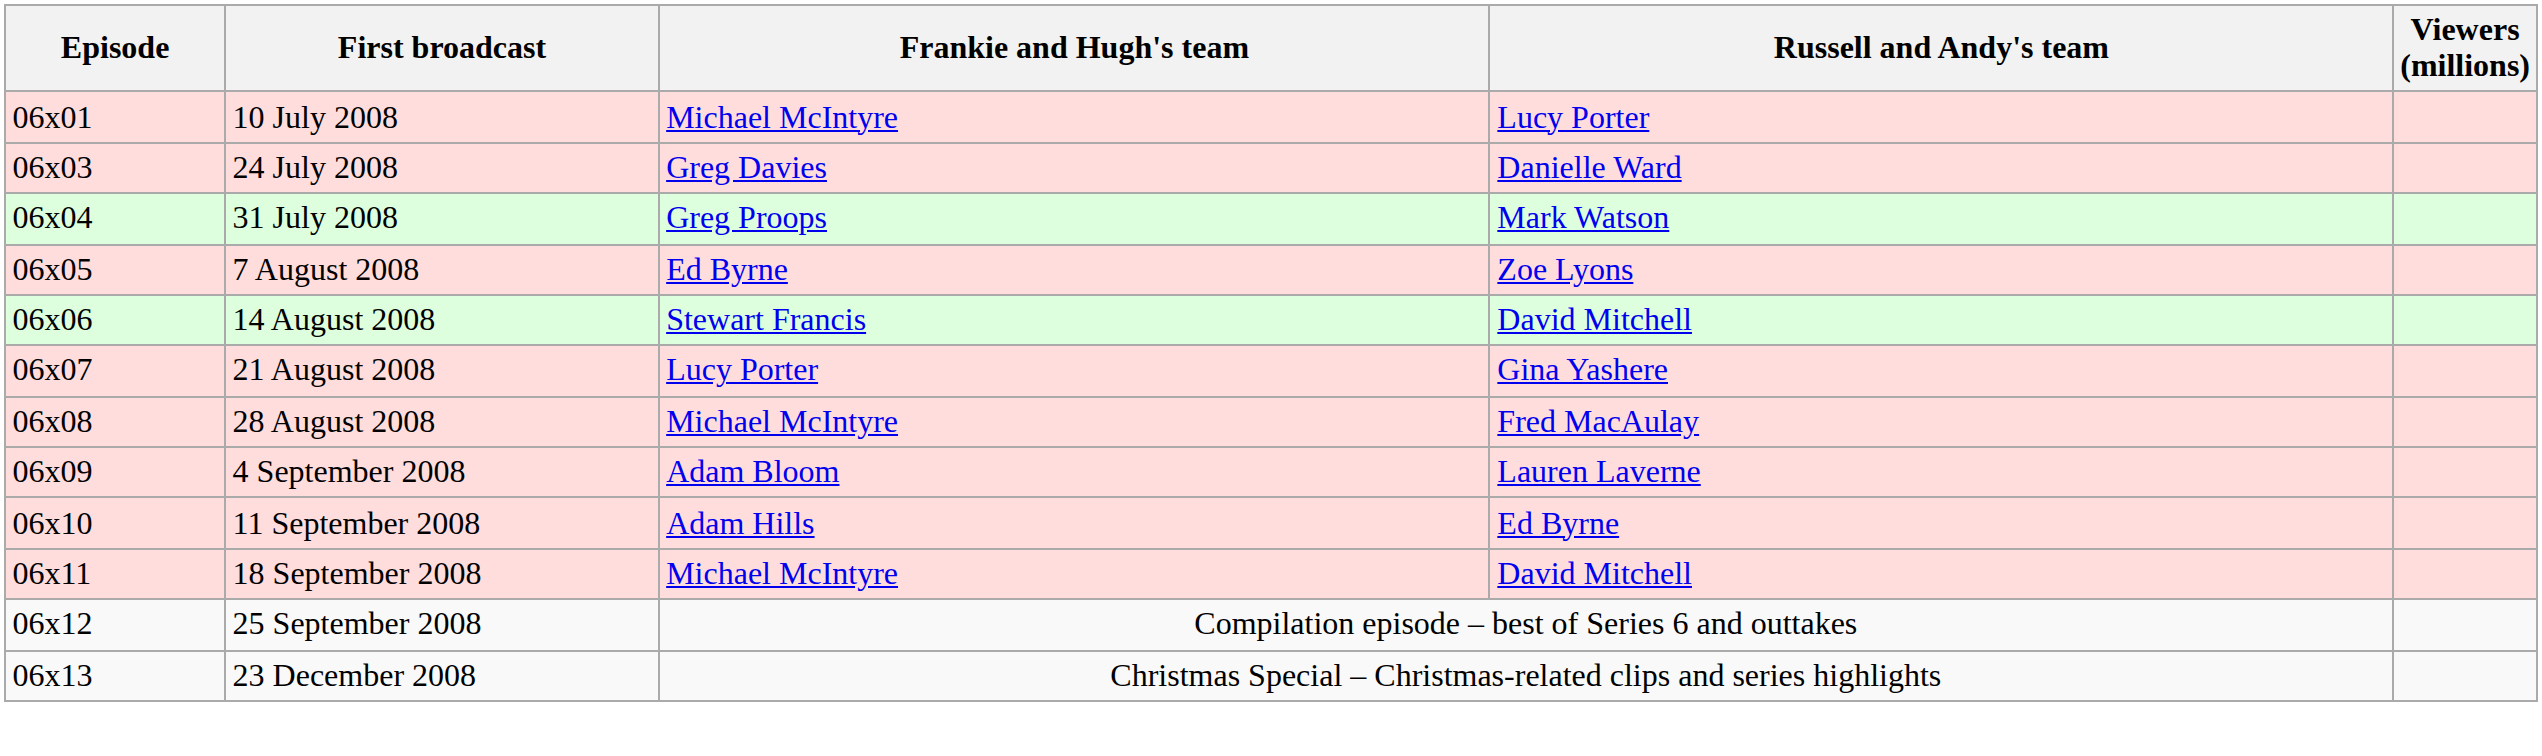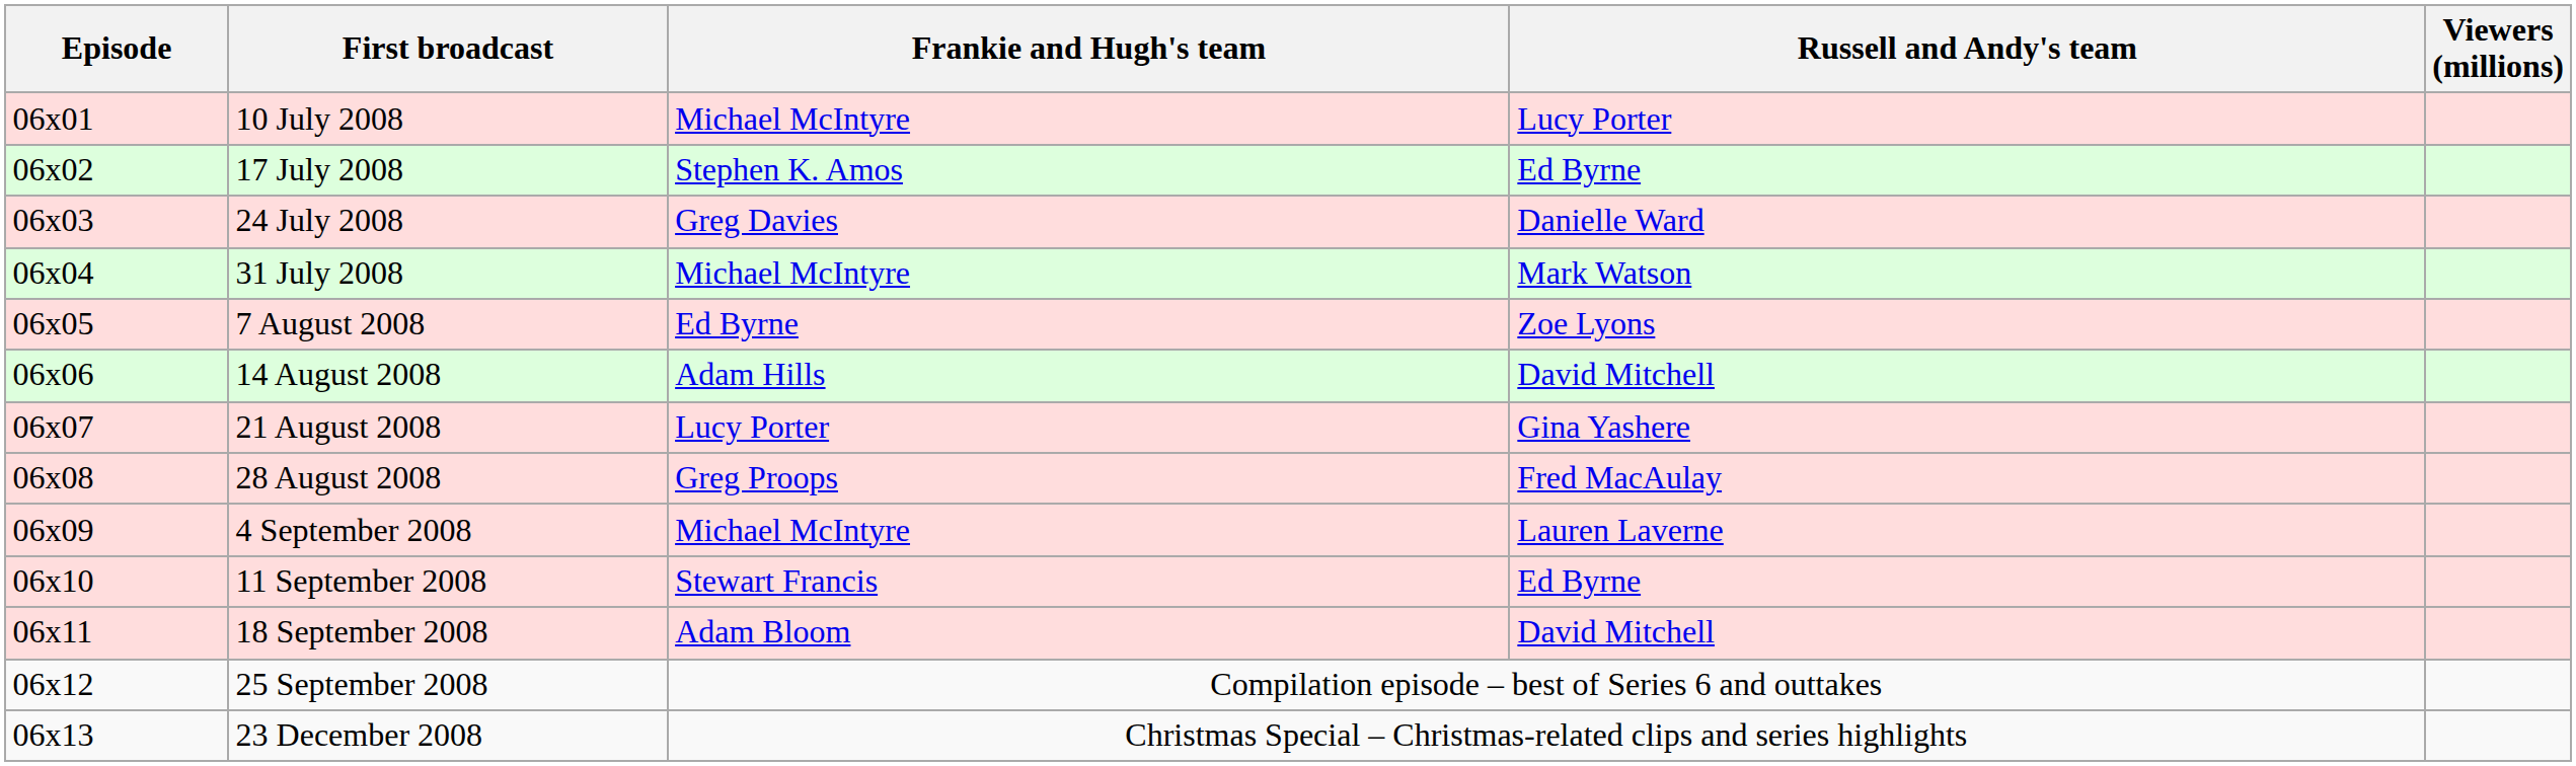+ row: 06x02 | 17 July 2008 | Stephen K. Amos | Ed Byrne
31 July 2008 | Frankie and Hugh's team: Greg Proops -> Michael McIntyre
14 August 2008 | Frankie and Hugh's team: Stewart Francis -> Adam Hills
28 August 2008 | Frankie and Hugh's team: Michael McIntyre -> Greg Proops
4 September 2008 | Frankie and Hugh's team: Adam Bloom -> Michael McIntyre
11 September 2008 | Frankie and Hugh's team: Adam Hills -> Stewart Francis
18 September 2008 | Frankie and Hugh's team: Michael McIntyre -> Adam Bloom
